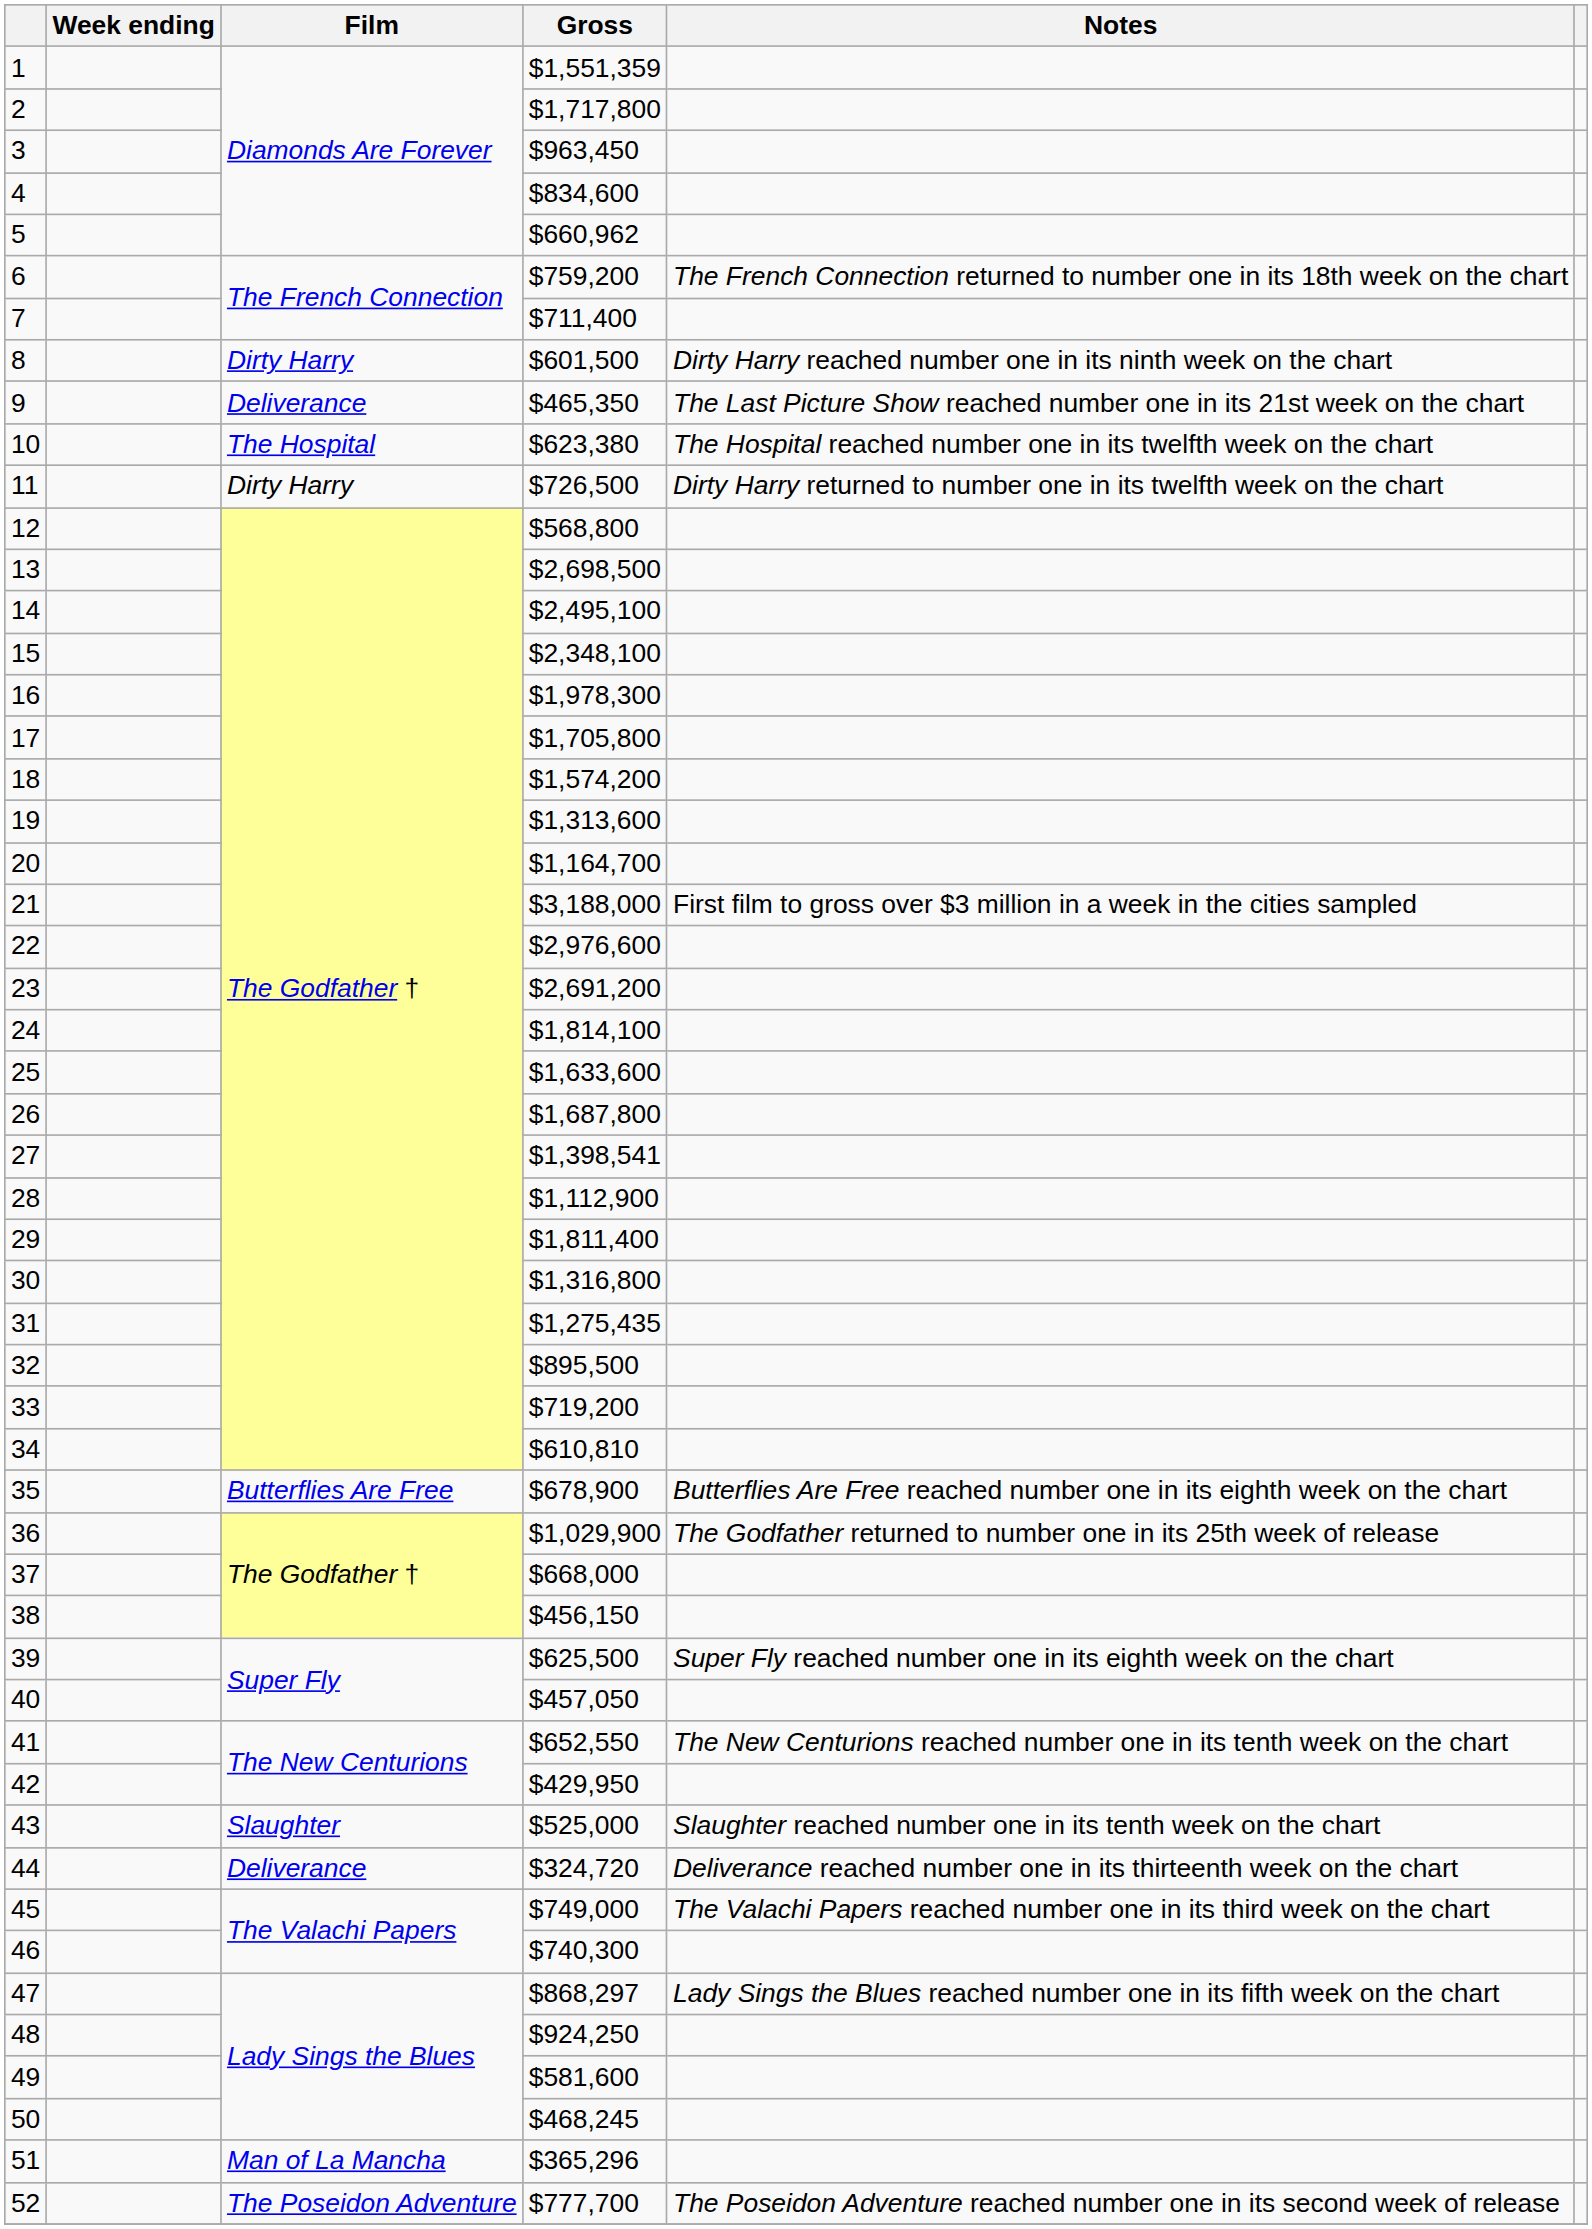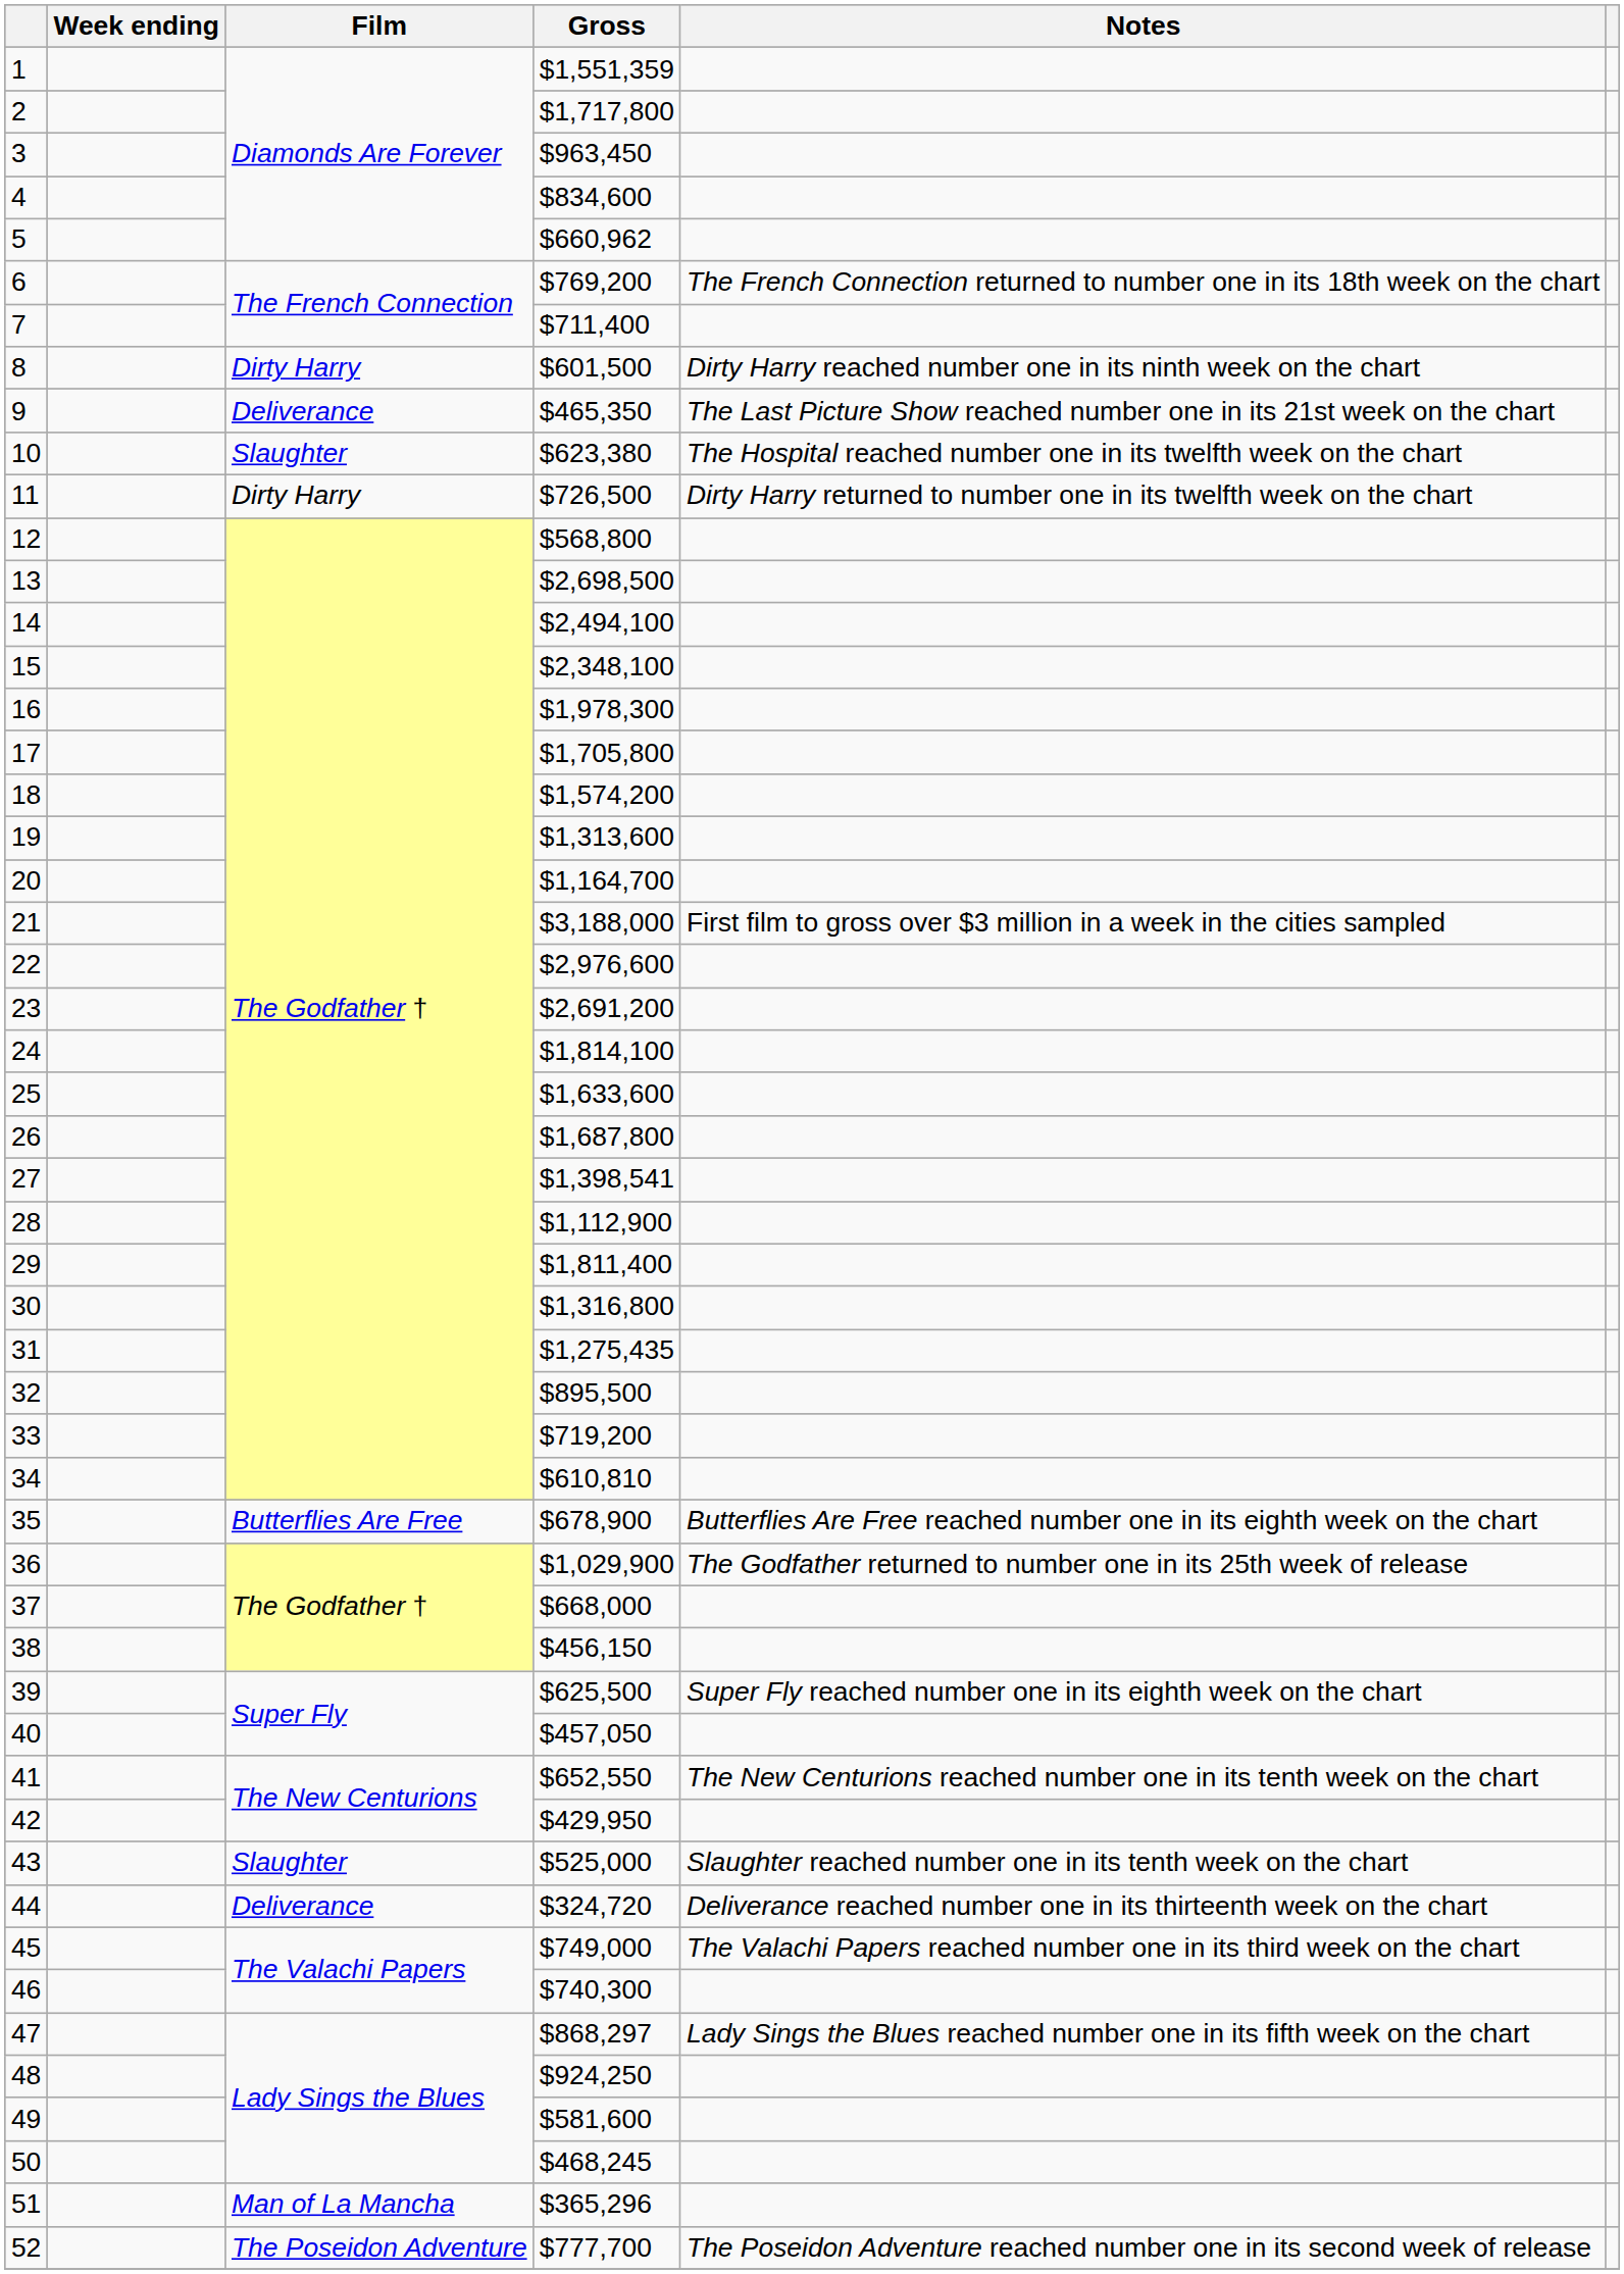6 | Gross: $759,200 -> $769,200
10 | Film: The Hospital -> Slaughter
14 | Gross: $2,495,100 -> $2,494,100
